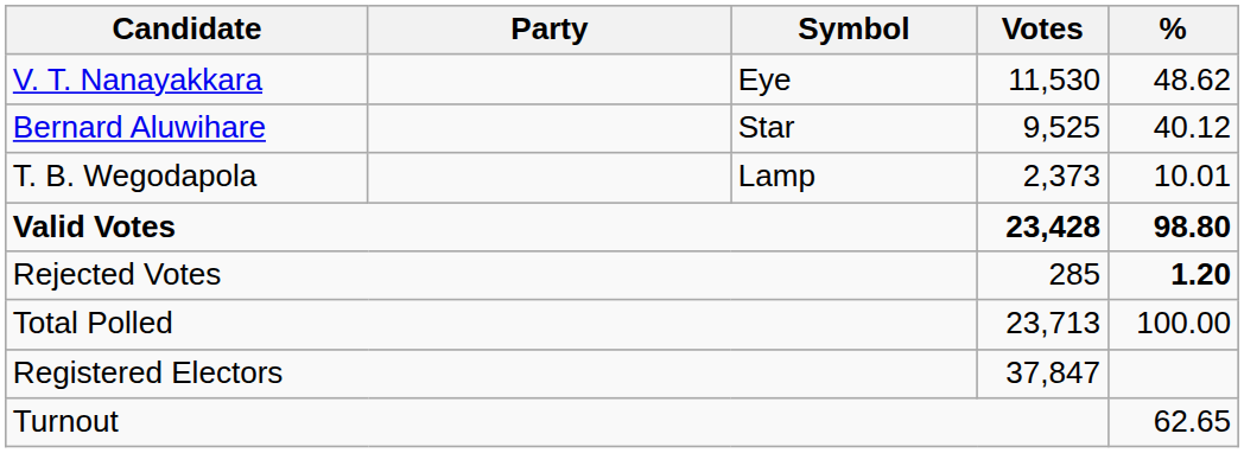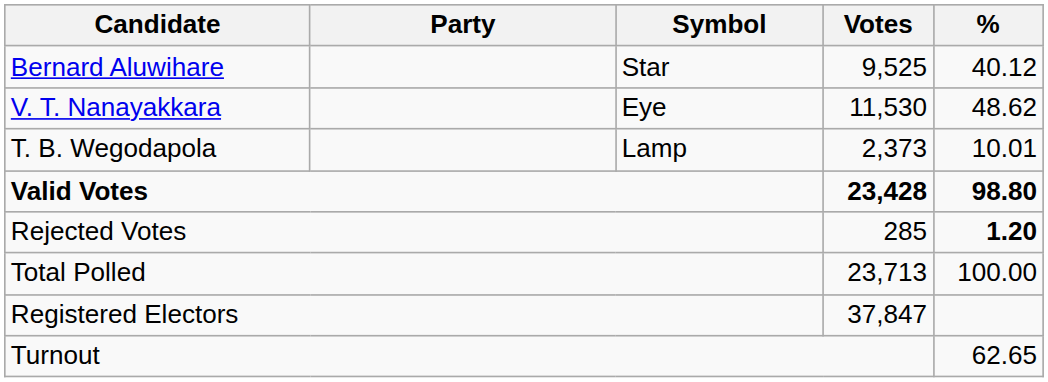rows swapped: V. T. Nanayakkara <-> Bernard Aluwihare
